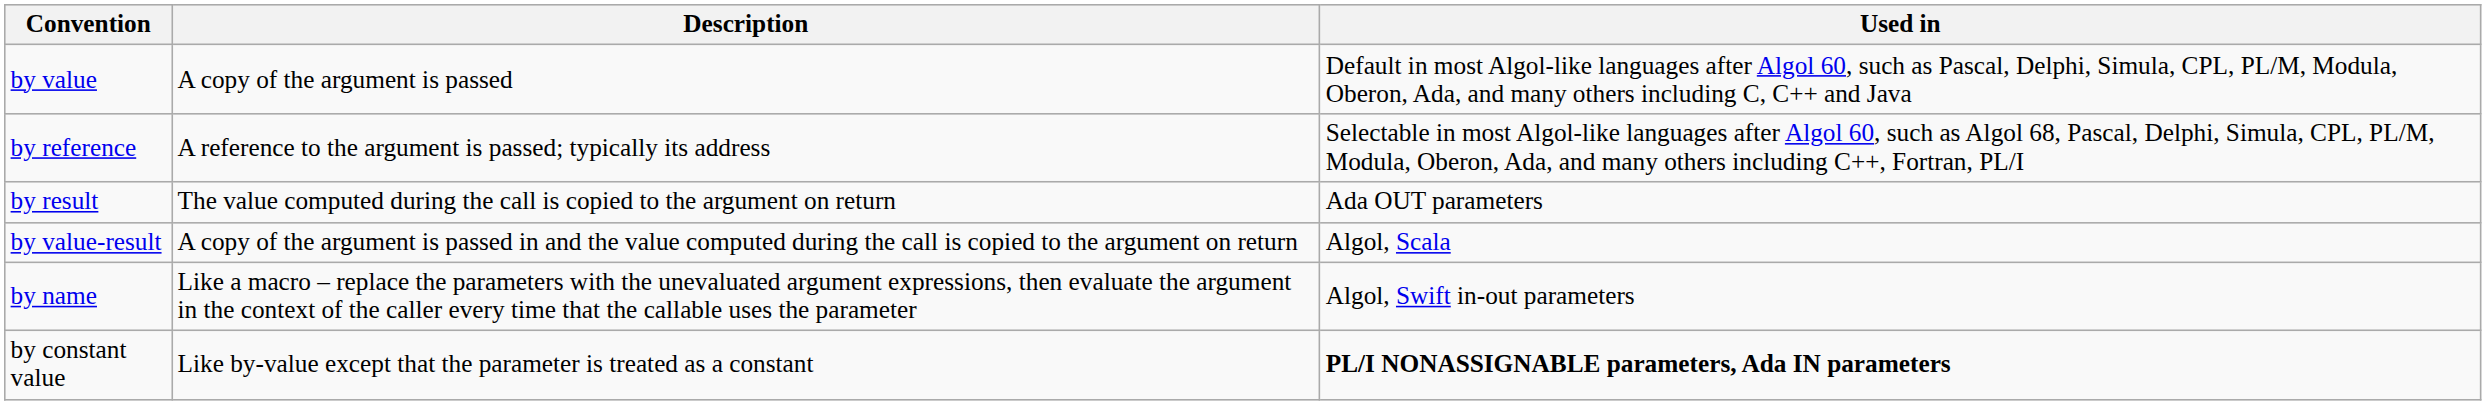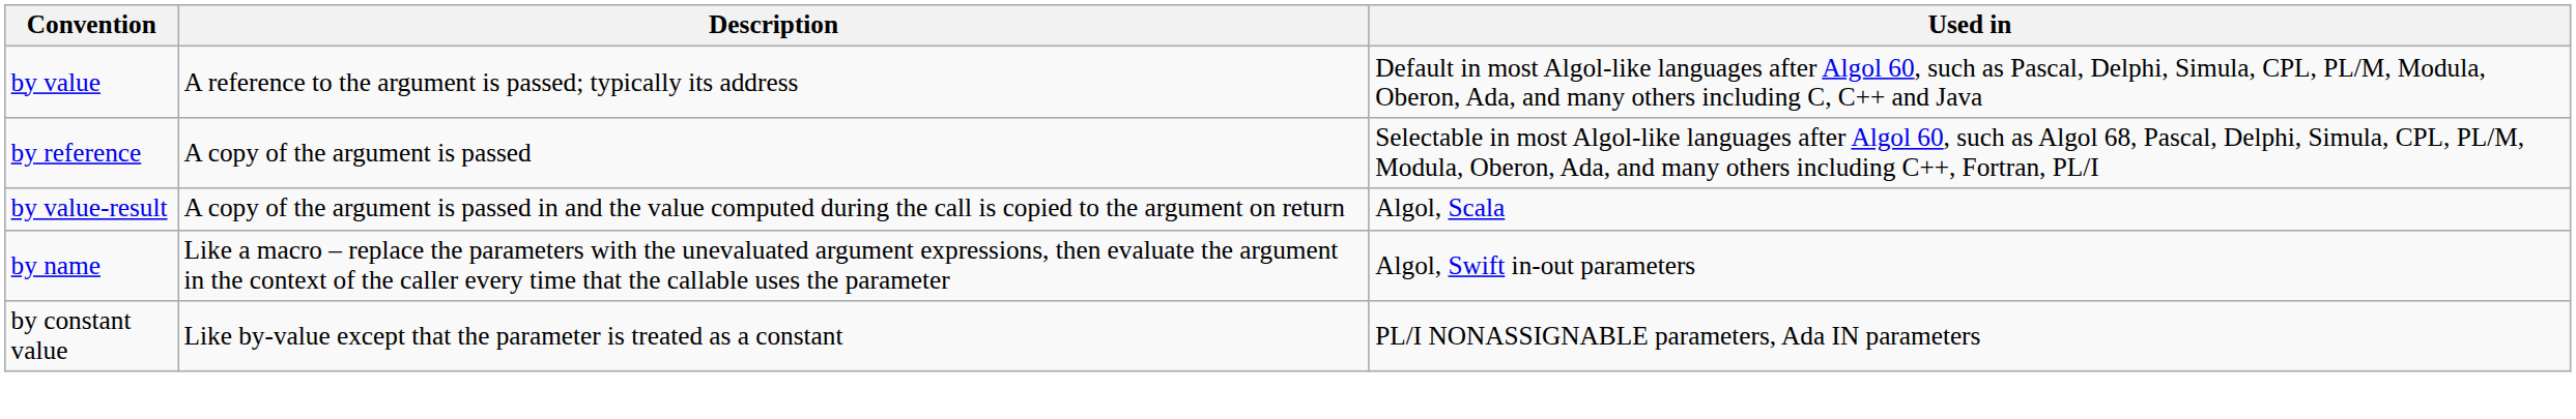by value | Description: A copy of the argument is passed -> A reference to the argument is passed; typically its address
by reference | Description: A reference to the argument is passed; typically its address -> A copy of the argument is passed
- row: by result | The value computed during the call is copied to the argument on return | Ada OUT parameters
by constant value | Used in: bold -> normal
